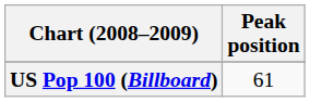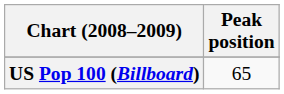US Pop 100 (Billboard) | Peak position: 61 -> 65
